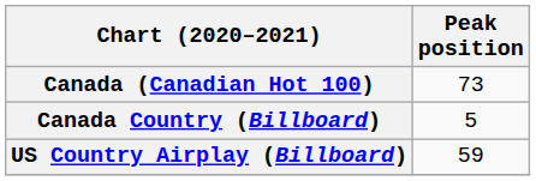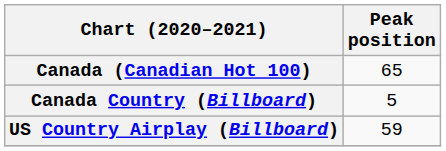Canada (Canadian Hot 100) | Peak position: 73 -> 65
